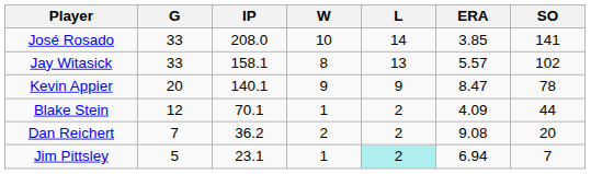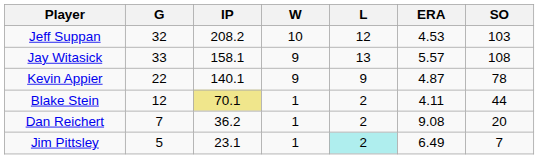+ row: Jeff Suppan | 32 | 208.2 | 10 | 12 | 4.53 | 103
- row: José Rosado | 33 | 208.0 | 10 | 14 | 3.85 | 141
Jay Witasick | W: 8 -> 9
Jay Witasick | SO: 102 -> 108
Kevin Appier | G: 20 -> 22
Kevin Appier | ERA: 8.47 -> 4.87
Blake Stein | IP: no background -> khaki background
Blake Stein | ERA: 4.09 -> 4.11
Dan Reichert | W: 2 -> 1
Jim Pittsley | ERA: 6.94 -> 6.49
